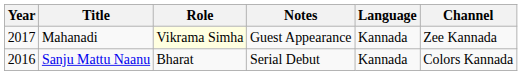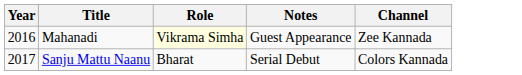- column: Language | Kannada | Kannada
Mahanadi | Year: 2017 -> 2016
Sanju Mattu Naanu | Year: 2016 -> 2017
